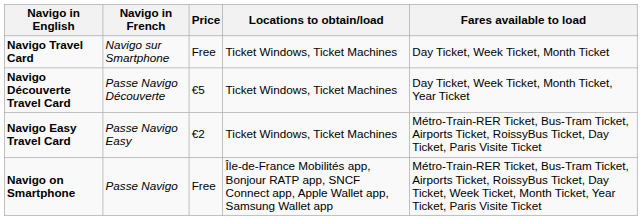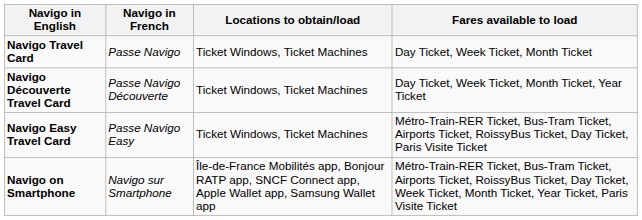- column: Price | Free | €5 | €2 | Free
Navigo Travel Card | Navigo in French: Navigo sur Smartphone -> Passe Navigo
Navigo on Smartphone | Navigo in French: Passe Navigo -> Navigo sur Smartphone
